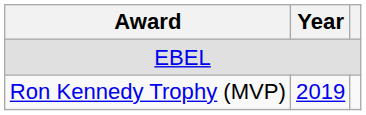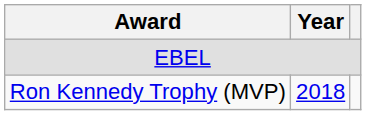Ron Kennedy Trophy (MVP) | Year: 2019 -> 2018
